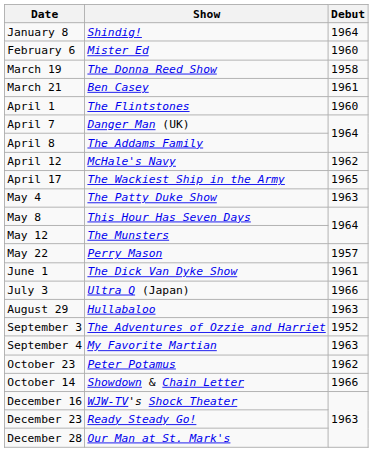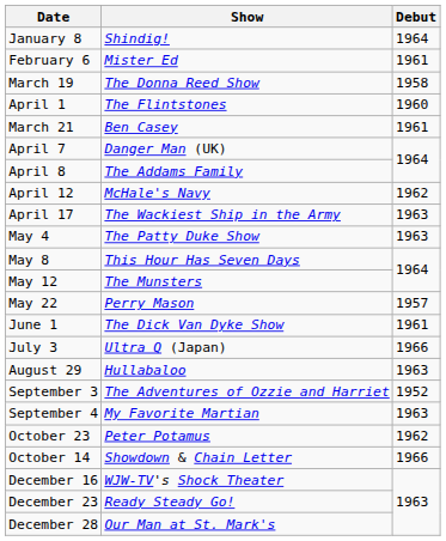February 6 | Debut: 1960 -> 1961
rows swapped: March 21 <-> April 1
April 17 | Debut: 1965 -> 1963
